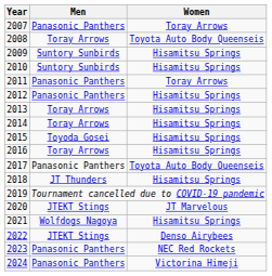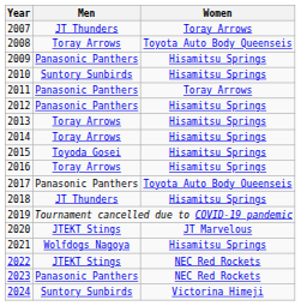2007 | Men: Panasonic Panthers -> JT Thunders
2009 | Men: Suntory Sunbirds -> Panasonic Panthers
2022 | Women: Denso Airybees -> NEC Red Rockets
2024 | Men: Panasonic Panthers -> Suntory Sunbirds
